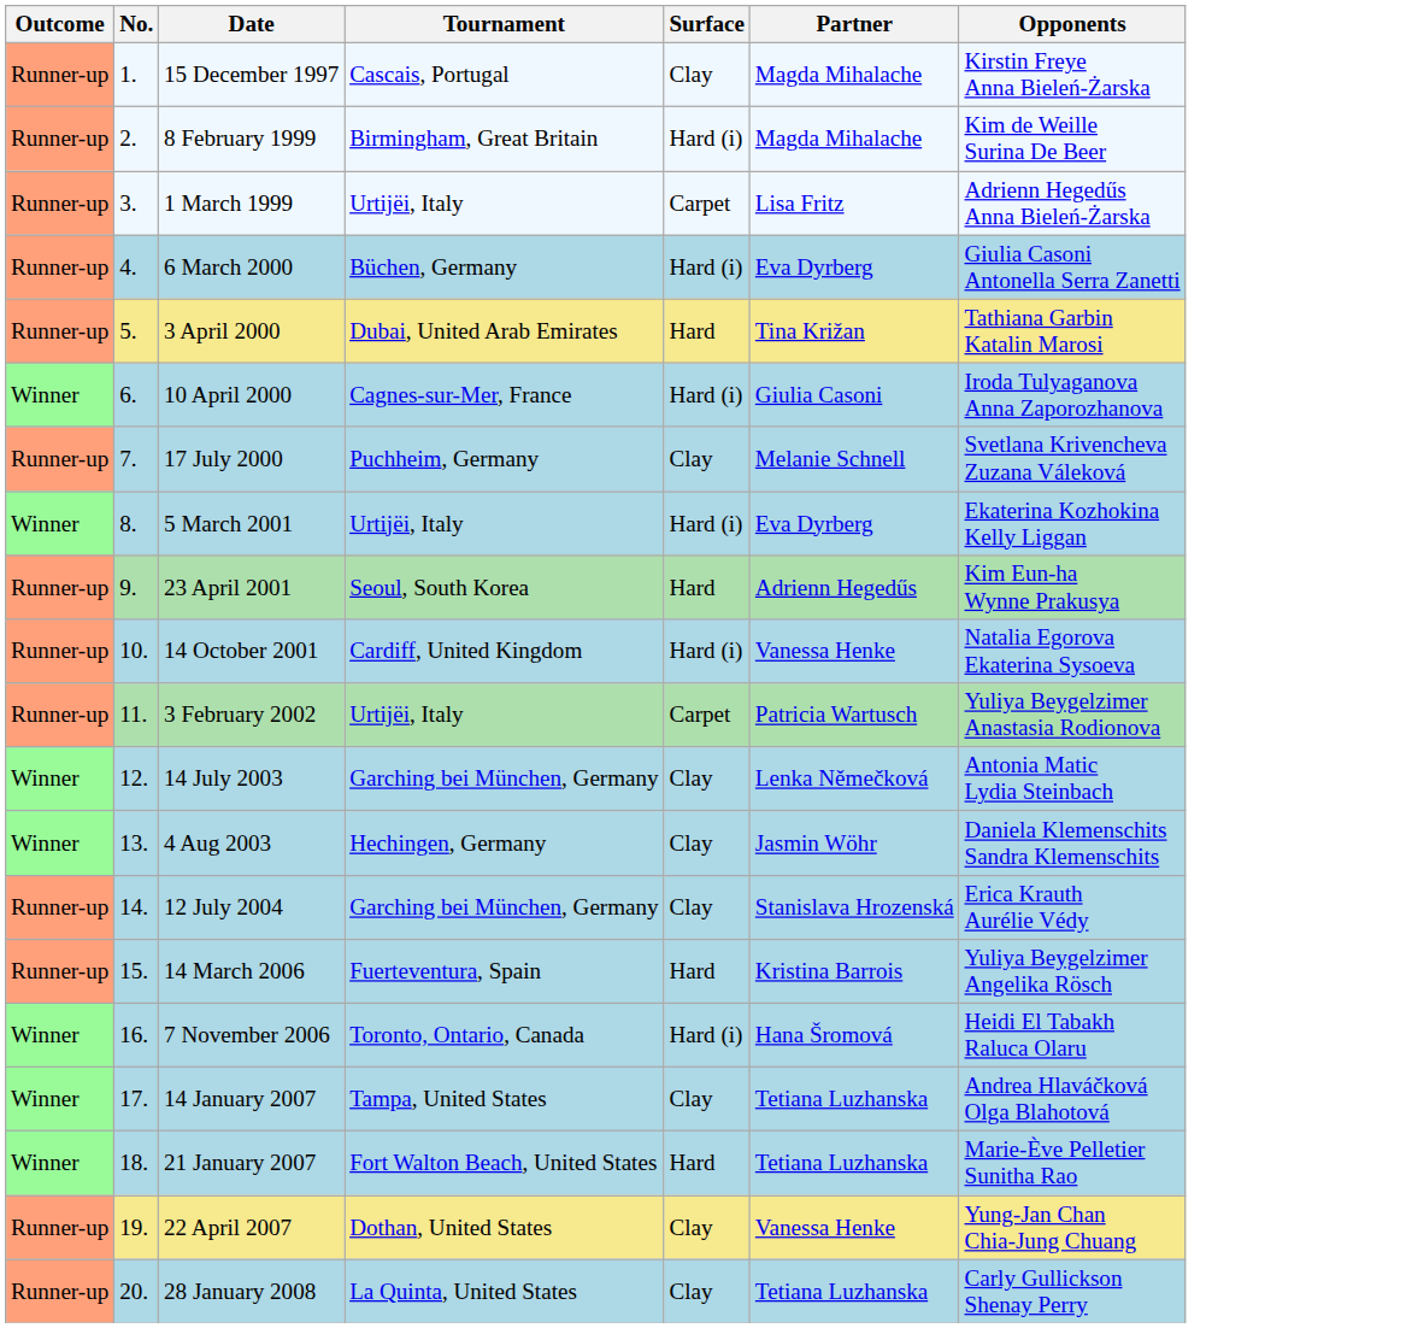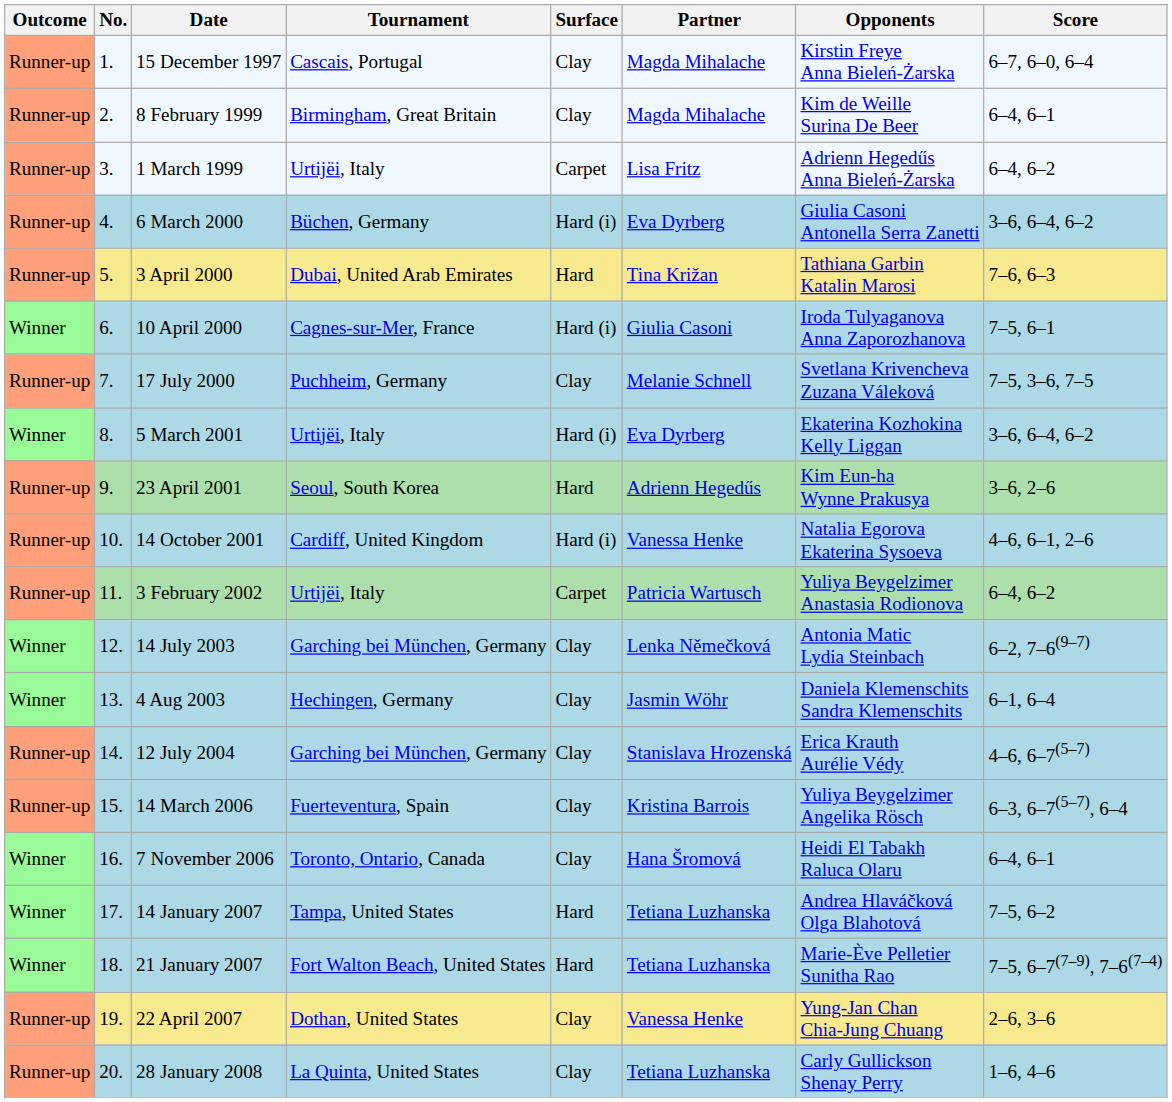+ column: Score | 6–7, 6–0, 6–4 | 6–4, 6–1 | 6–4, 6–2 | 3–6, 6–4, 6–2 | 7–6, 6–3 | 7–5, 6–1 | 7–5, 3–6, 7–5 | 3–6, 6–4, 6–2 | 3–6, 2–6 | 4–6, 6–1, 2–6 | 6–4, 6–2 | 6–2, 7–6(9–7) | 6–1, 6–4 | 4–6, 6–7(5–7) | 6–3, 6–7(5–7), 6–4 | 6–4, 6–1 | 7–5, 6–2 | 7–5, 6–7(7–9), 7–6(7–4) | 2–6, 3–6 | 1–6, 4–6
8 February 1999 | Surface: Hard (i) -> Clay
14 March 2006 | Surface: Hard -> Clay
7 November 2006 | Surface: Hard (i) -> Clay
14 January 2007 | Surface: Clay -> Hard
